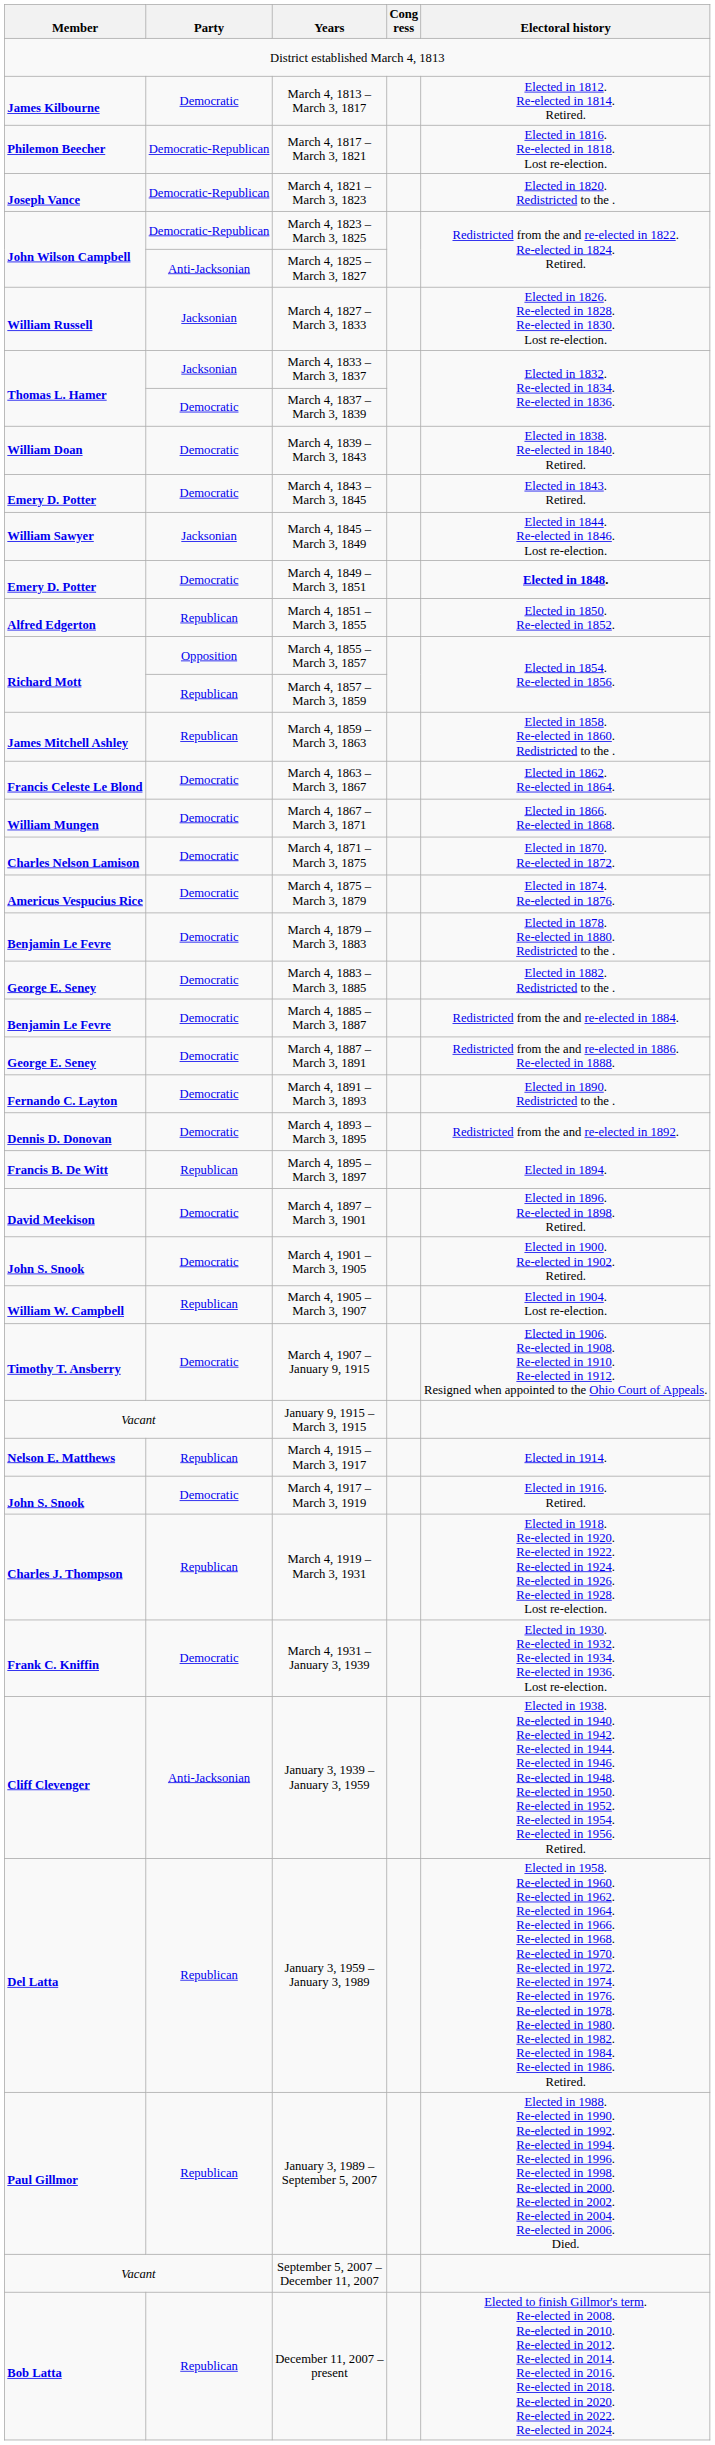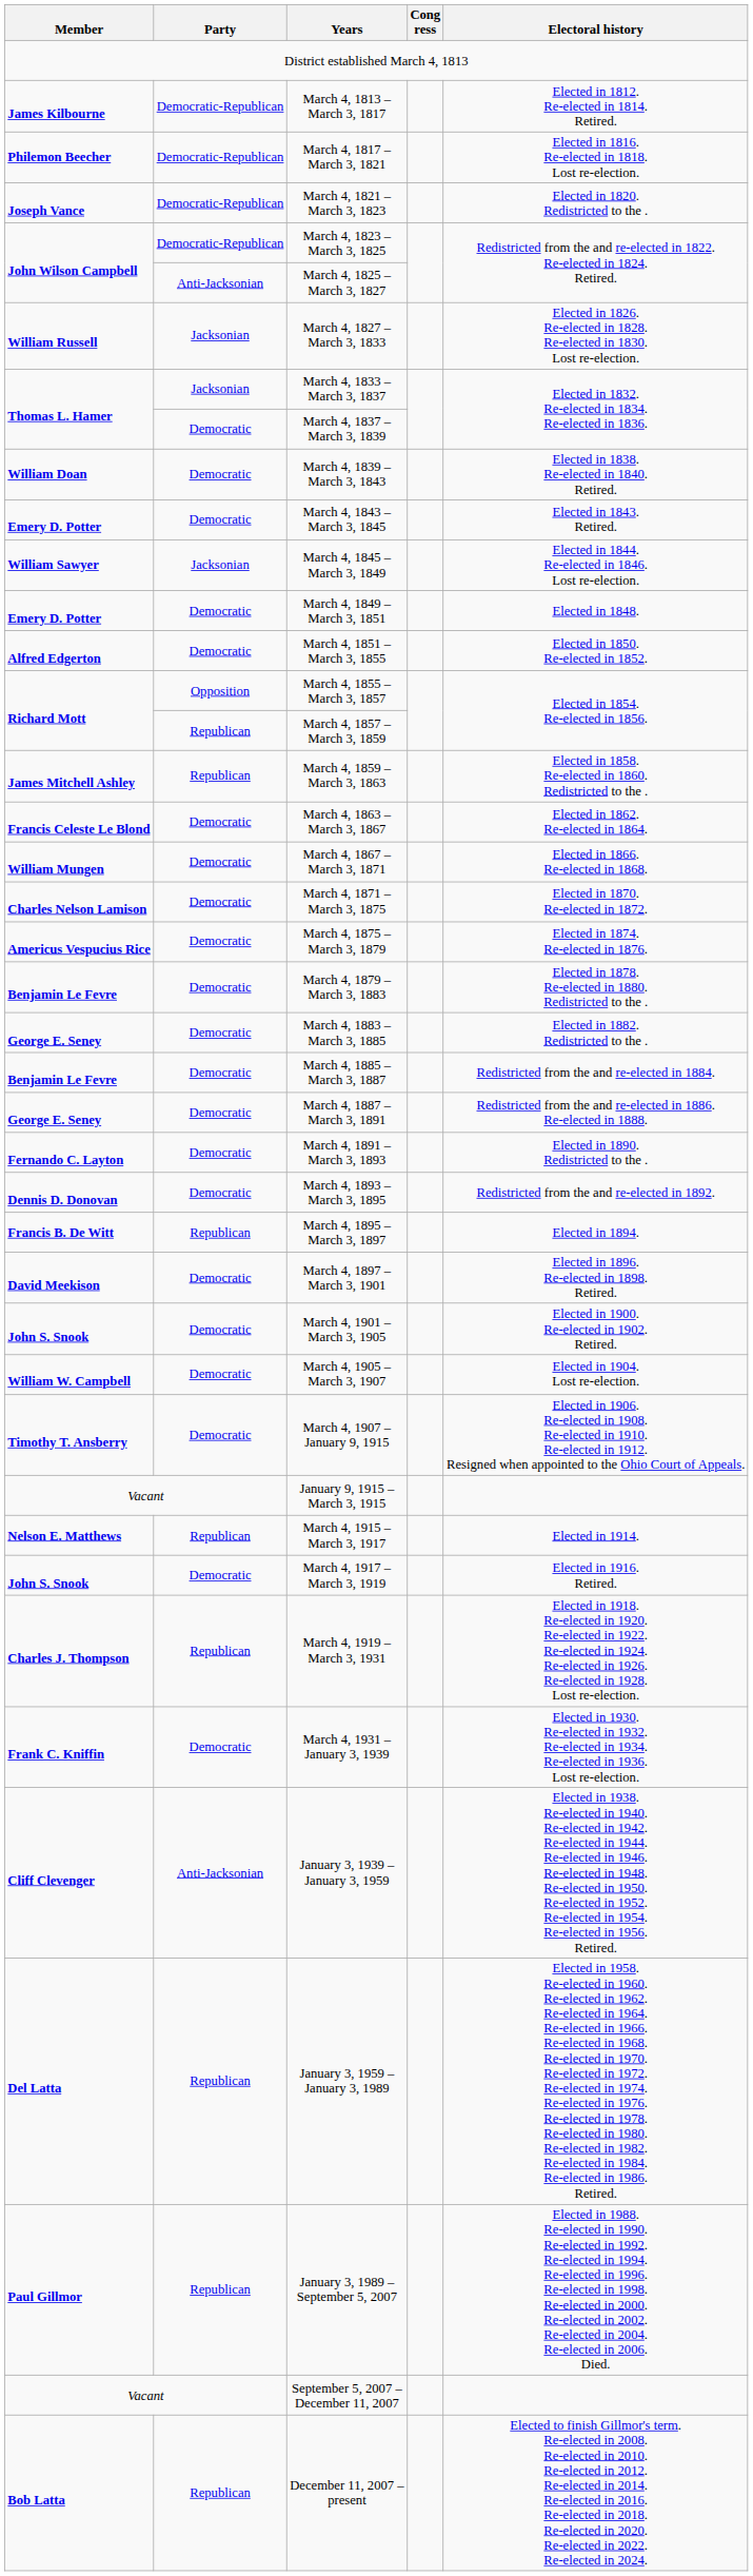March 4, 1813 – March 3, 1817 | Party: Democratic -> Democratic-Republican
March 4, 1849 – March 3, 1851 | Electoral history: bold -> normal
March 4, 1851 – March 3, 1855 | Party: Republican -> Democratic
March 4, 1905 – March 3, 1907 | Party: Republican -> Democratic
